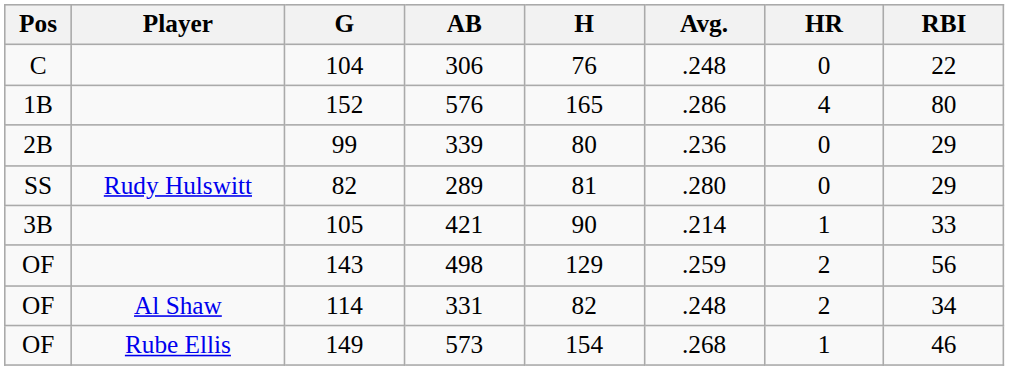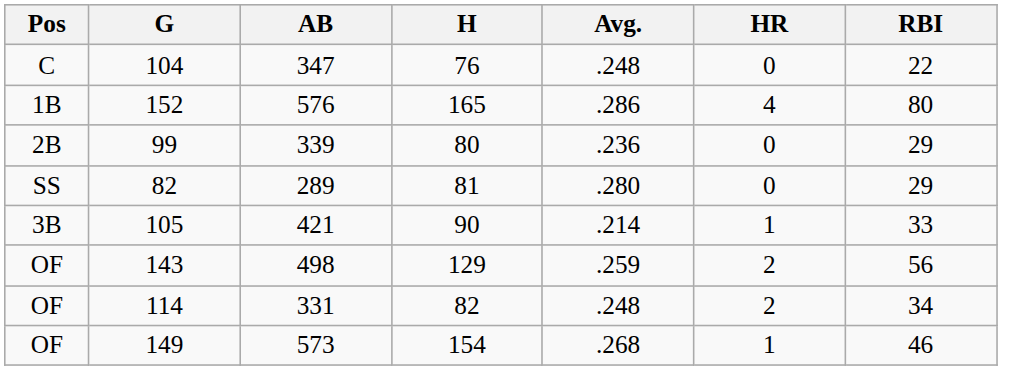- column: Player | Rudy Hulswitt | Al Shaw | Rube Ellis
104 | AB: 306 -> 347
